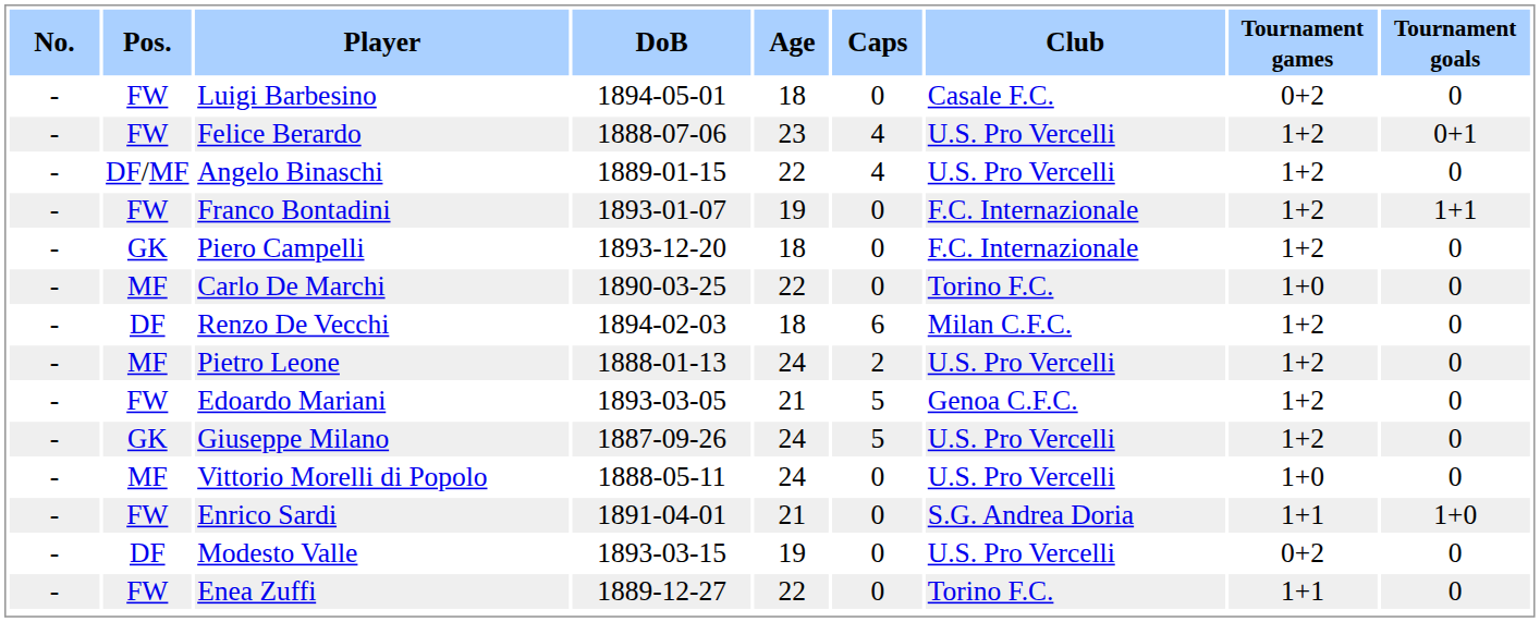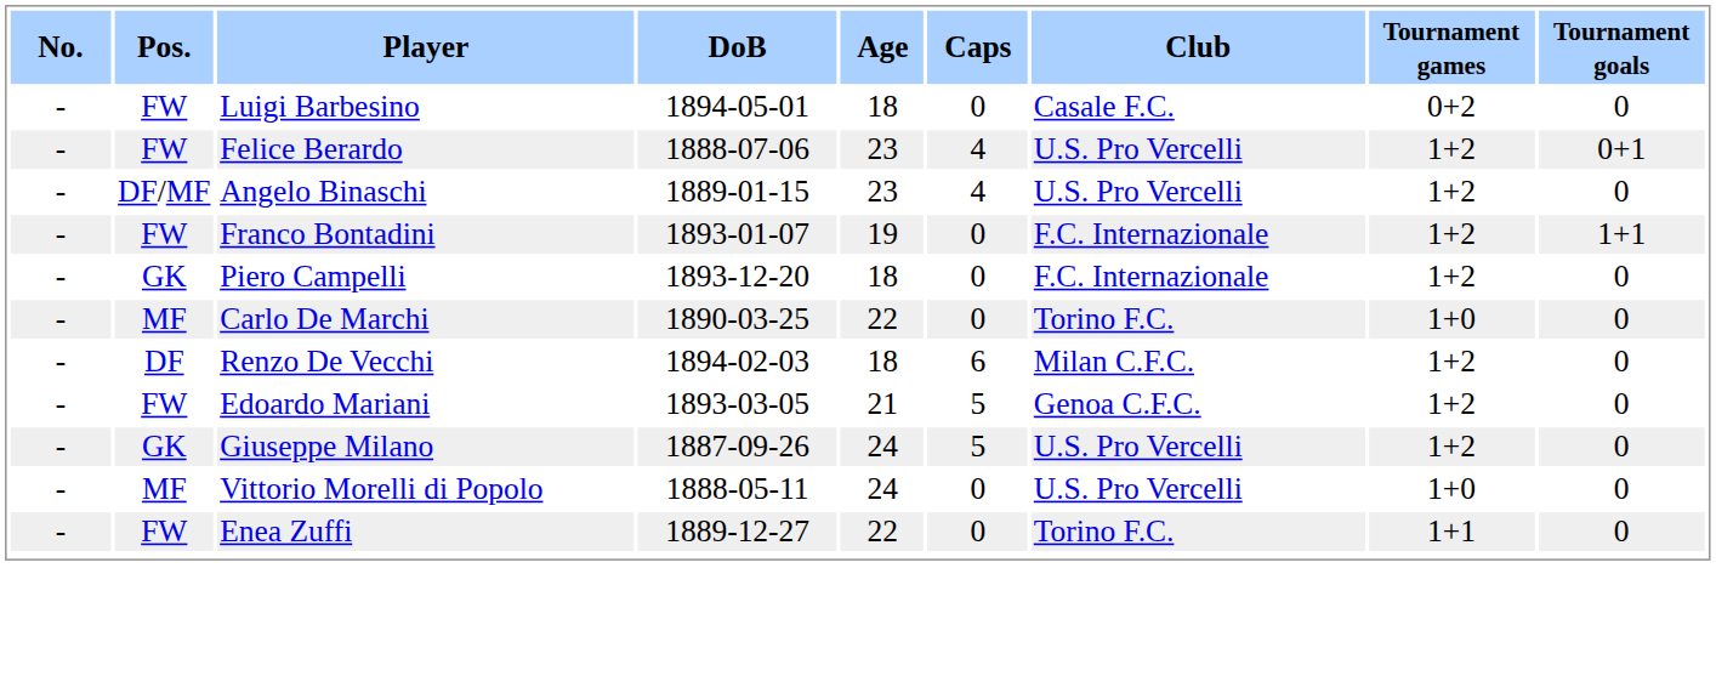Angelo Binaschi | Age: 22 -> 23
- row: - | MF | Pietro Leone | 1888-01-13 | 24 | 2 | U.S. Pro Vercelli | 1+2 | 0
- row: - | FW | Enrico Sardi | 1891-04-01 | 21 | 0 | S.G. Andrea Doria | 1+1 | 1+0
- row: - | DF | Modesto Valle | 1893-03-15 | 19 | 0 | U.S. Pro Vercelli | 0+2 | 0
